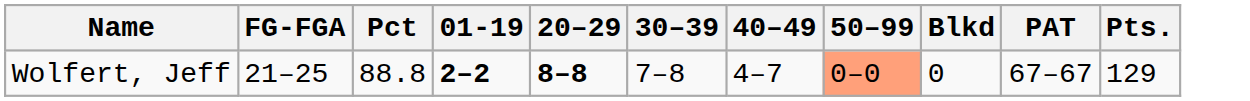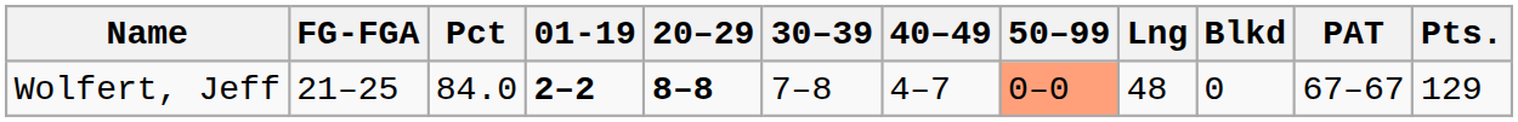+ column: Lng | 48
Wolfert, Jeff | Pct: 88.8 -> 84.0
